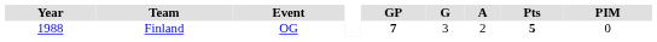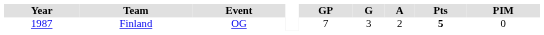Finland | Year: 1988 -> 1987
Finland | GP: bold -> normal
